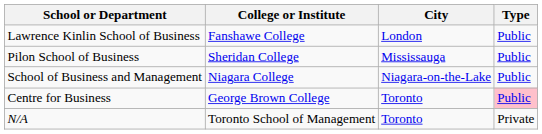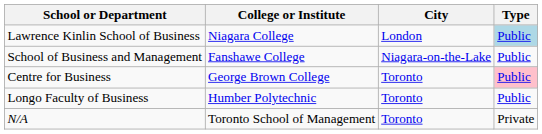Lawrence Kinlin School of Business | College or Institute: Fanshawe College -> Niagara College
Lawrence Kinlin School of Business | Type: no background -> lightblue background
- row: Pilon School of Business | Sheridan College | Mississauga | Public
School of Business and Management | College or Institute: Niagara College -> Fanshawe College
+ row: Longo Faculty of Business | Humber Polytechnic | Toronto | Public
